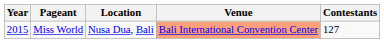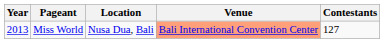Miss World | Year: 2015 -> 2013
